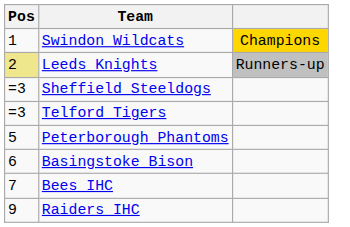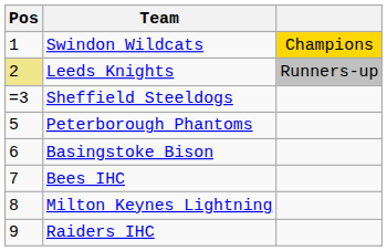- row: =3 | Telford Tigers
+ row: 8 | Milton Keynes Lightning
